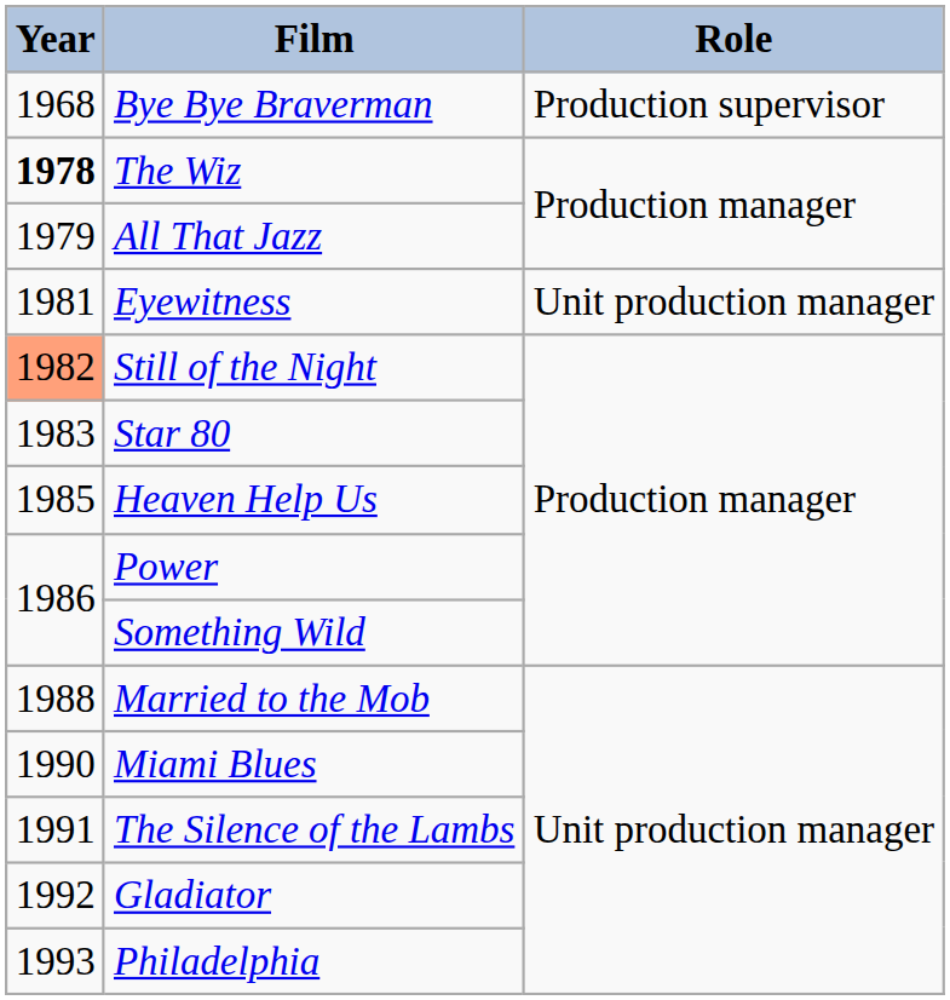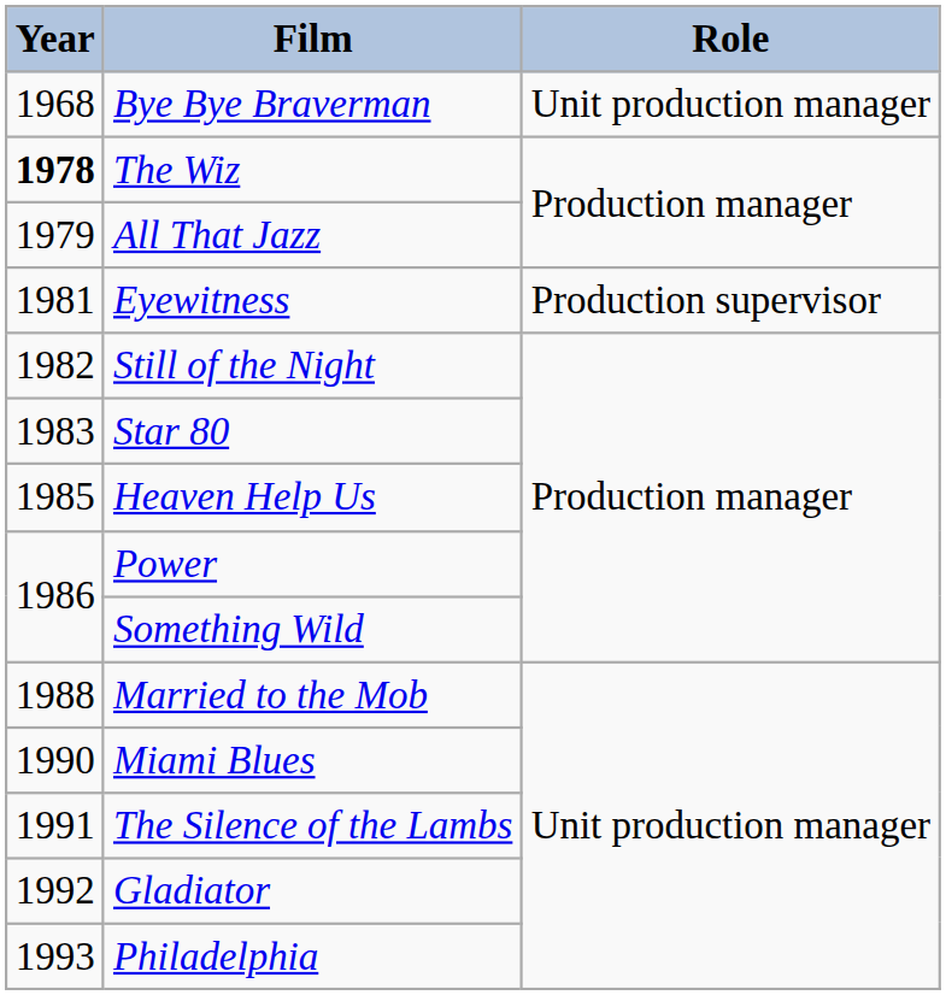Bye Bye Braverman | Role: Production supervisor -> Unit production manager
Eyewitness | Role: Unit production manager -> Production supervisor
Still of the Night | Year: lightsalmon background -> no background
